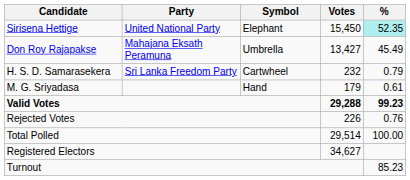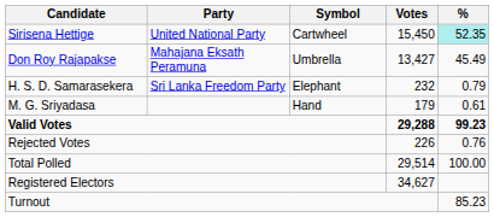Sirisena Hettige | Symbol: Elephant -> Cartwheel
H. S. D. Samarasekera | Symbol: Cartwheel -> Elephant
